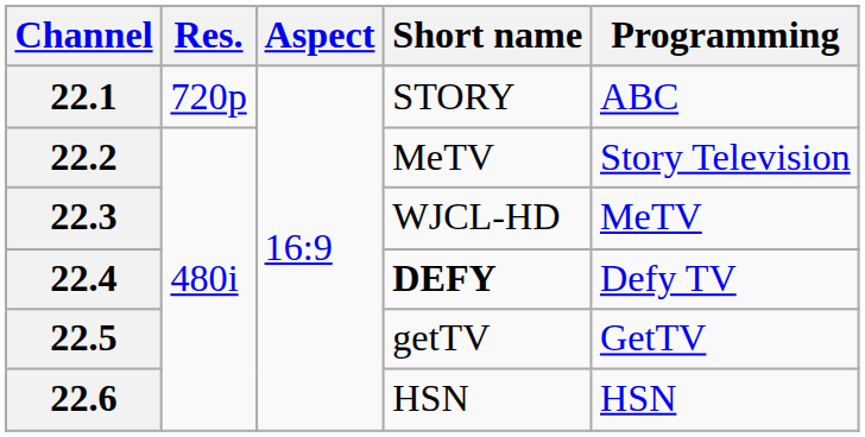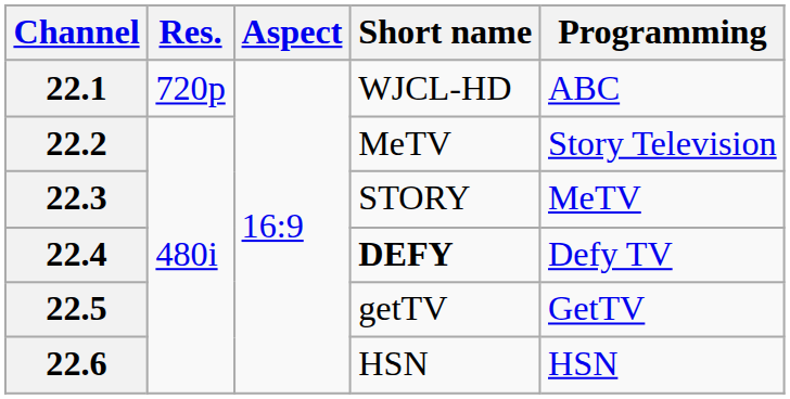22.1 | Short name: STORY -> WJCL-HD
22.3 | Short name: WJCL-HD -> STORY
